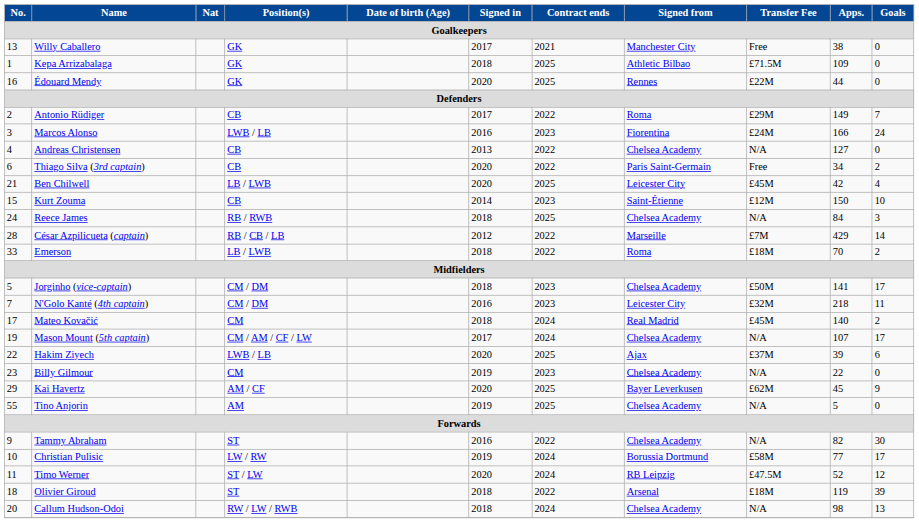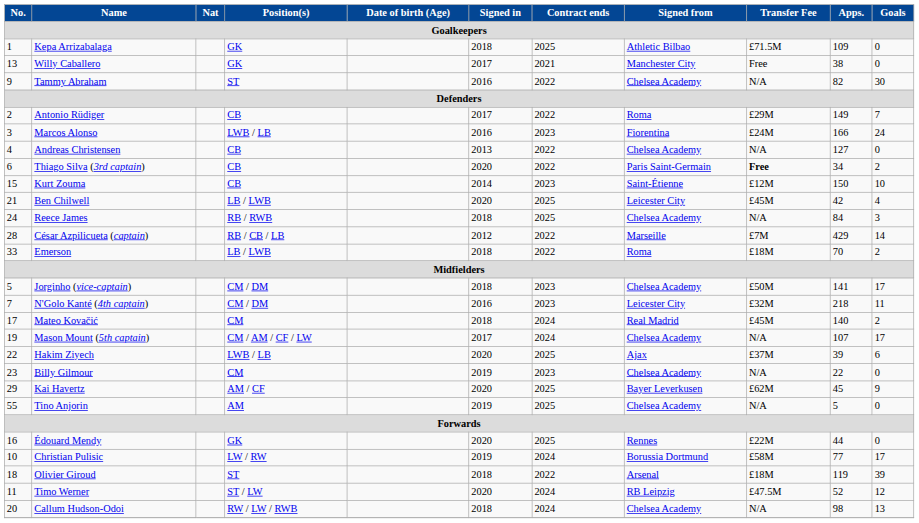rows swapped: Kepa Arrizabalaga <-> Willy Caballero
rows swapped: Édouard Mendy <-> Tammy Abraham
Thiago Silva (3rd captain) | Transfer Fee: normal -> bold
rows swapped: Kurt Zouma <-> Ben Chilwell
rows swapped: Timo Werner <-> Olivier Giroud
